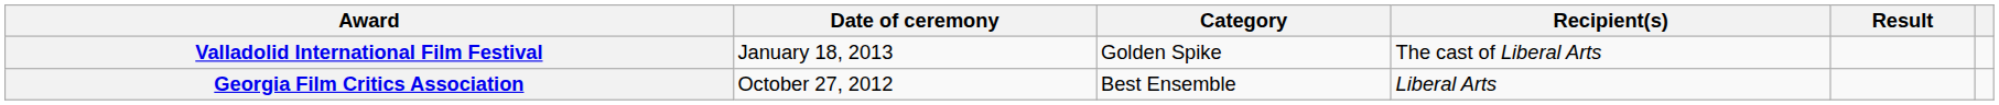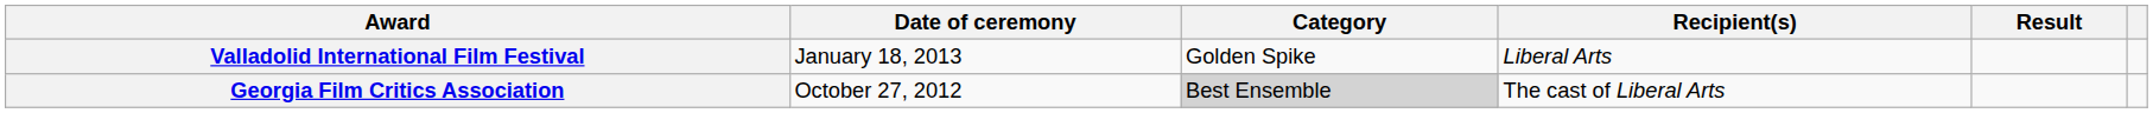Valladolid International Film Festival | Recipient(s): The cast of Liberal Arts -> Liberal Arts
Georgia Film Critics Association | Category: no background -> lightgrey background
Georgia Film Critics Association | Recipient(s): Liberal Arts -> The cast of Liberal Arts
